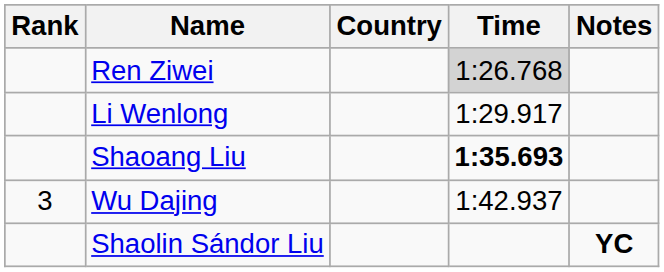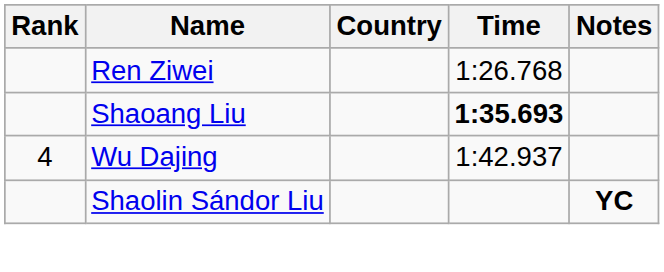Ren Ziwei | Time: lightgrey background -> no background
- row: Li Wenlong | 1:29.917
Wu Dajing | Rank: 3 -> 4
